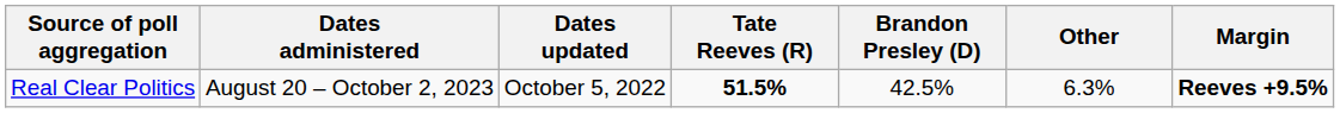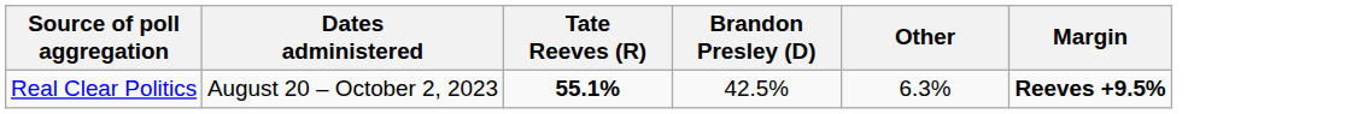- column: Dates updated | October 5, 2022
Real Clear Politics | Tate Reeves (R): 51.5% -> 55.1%
